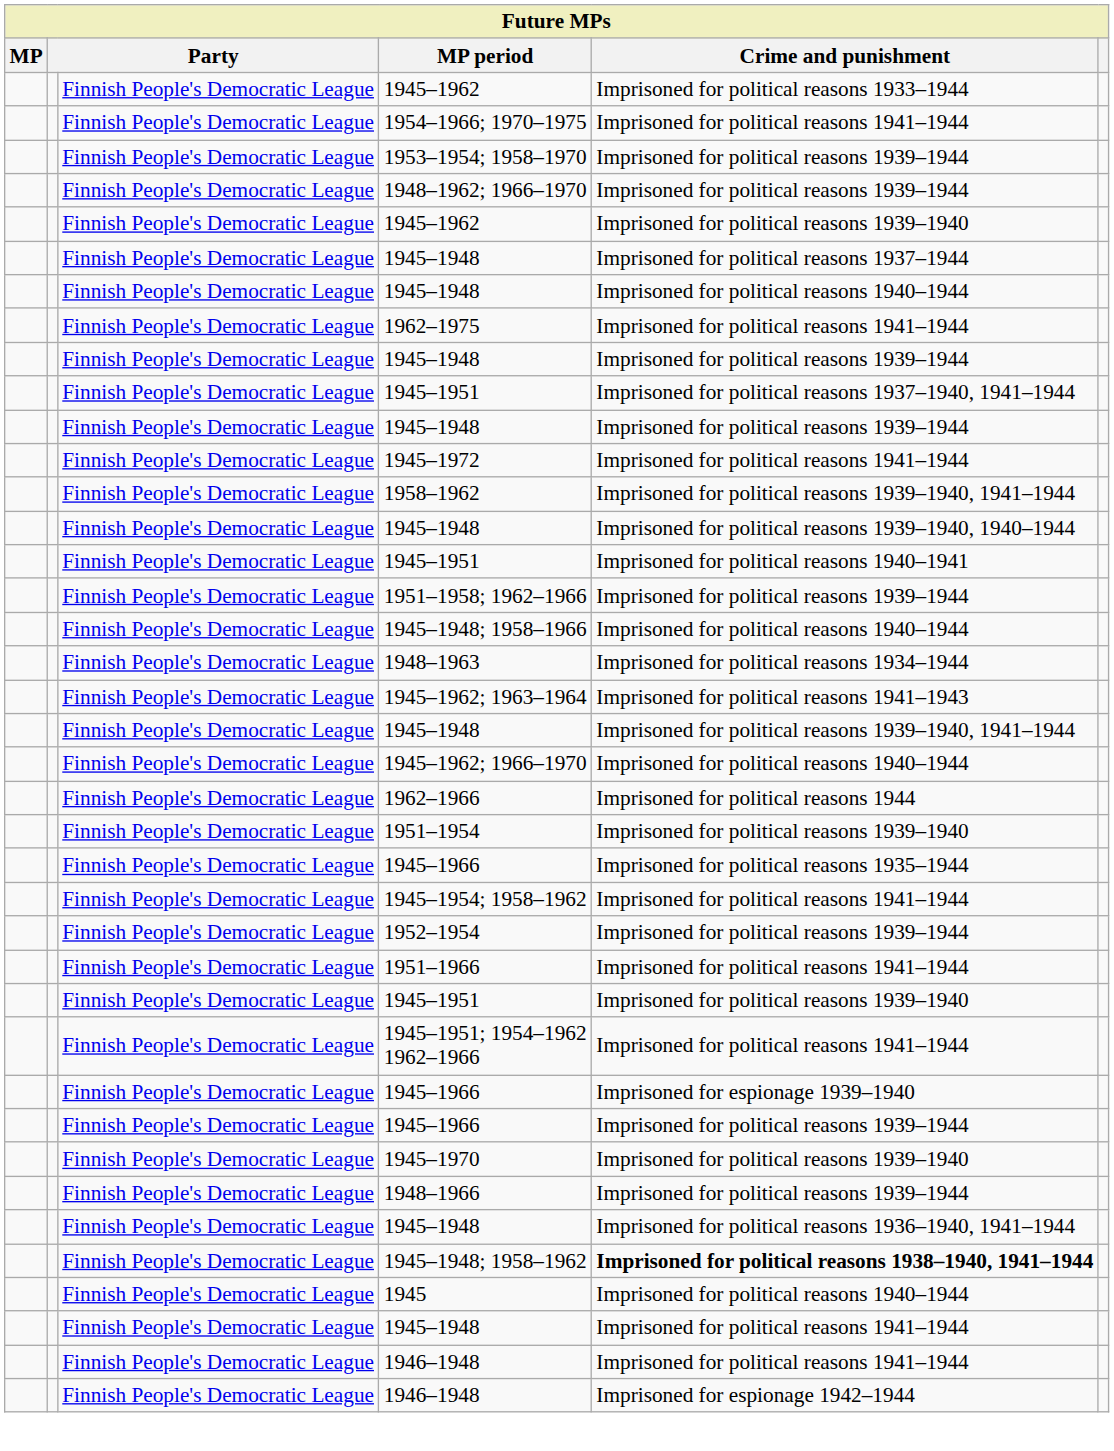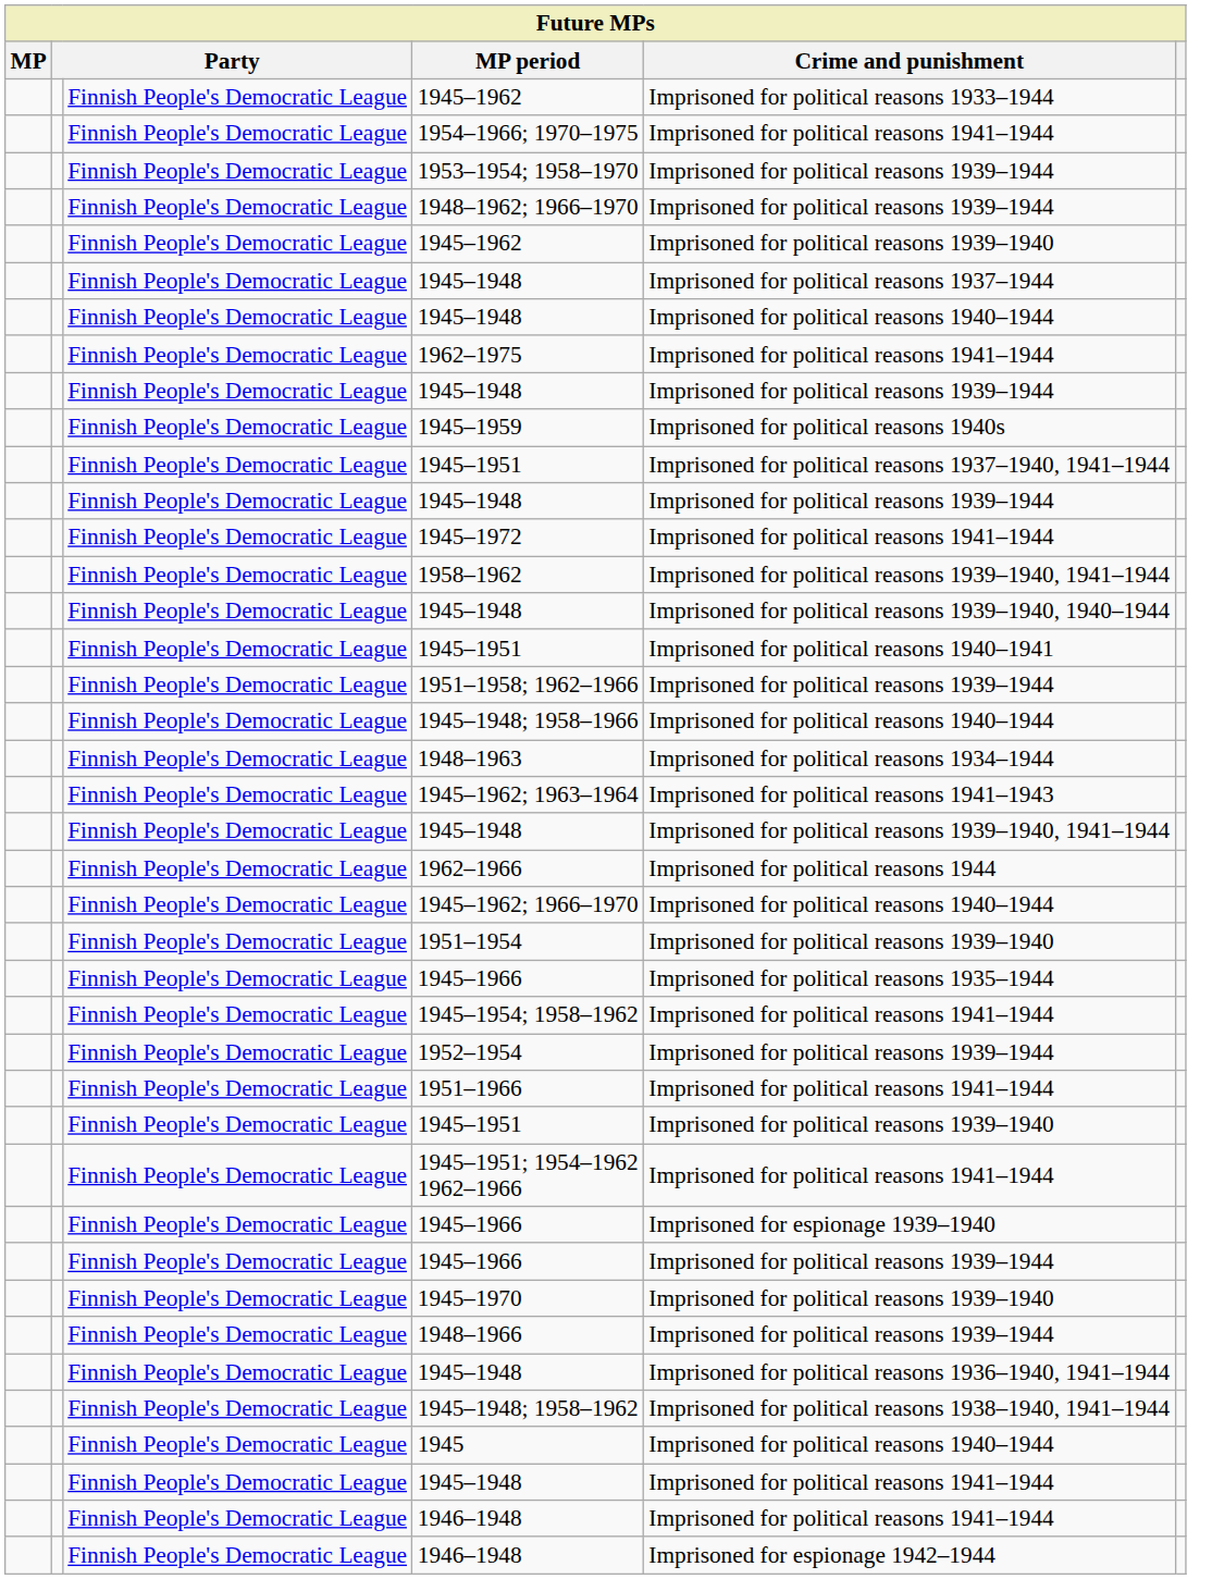+ row: Finnish People's Democratic League | 1945–1959 | Imprisoned for political reasons 1940s
rows swapped: 1962–1966 <-> 1945–1962; 1966–1970
1945–1948; 1958–1962 | Crime and punishment: bold -> normal
